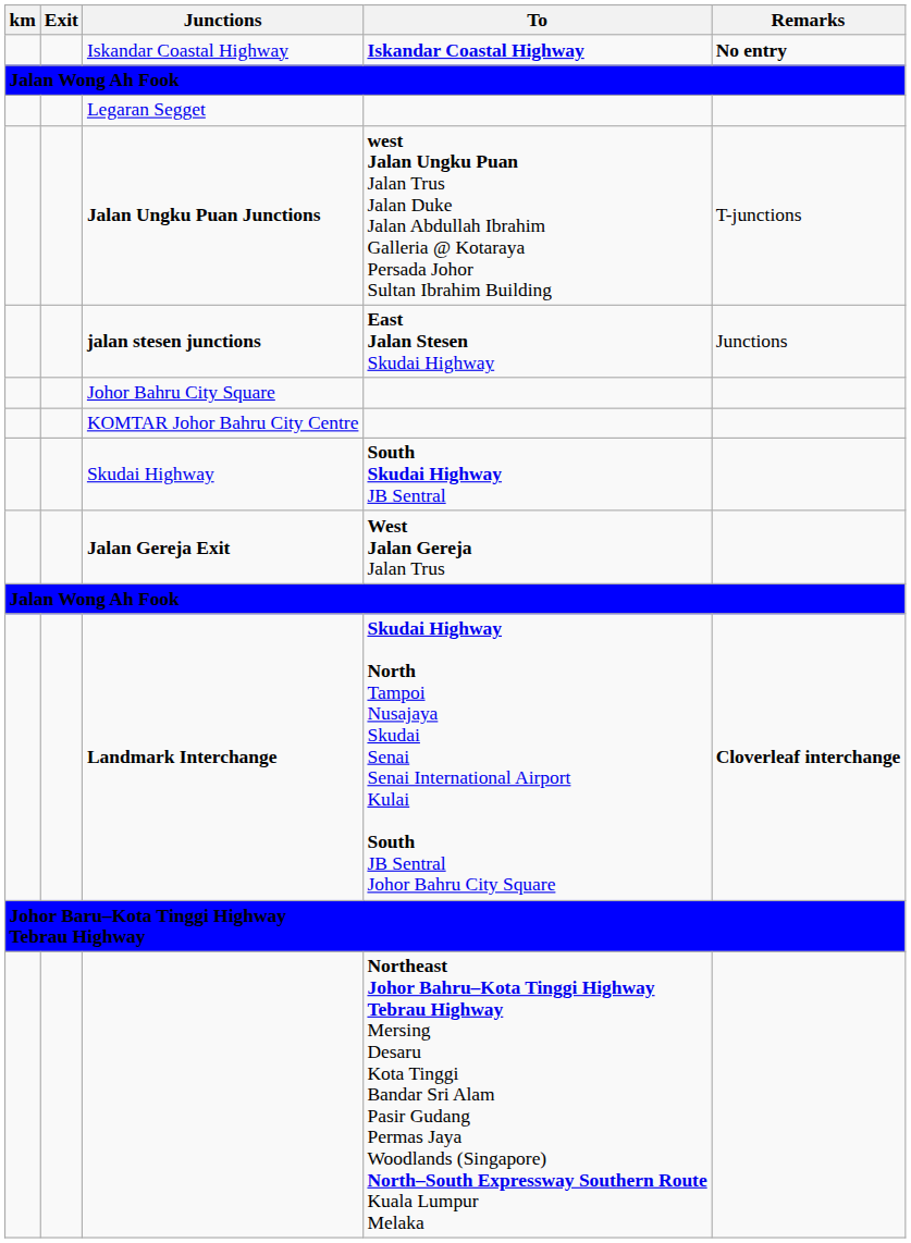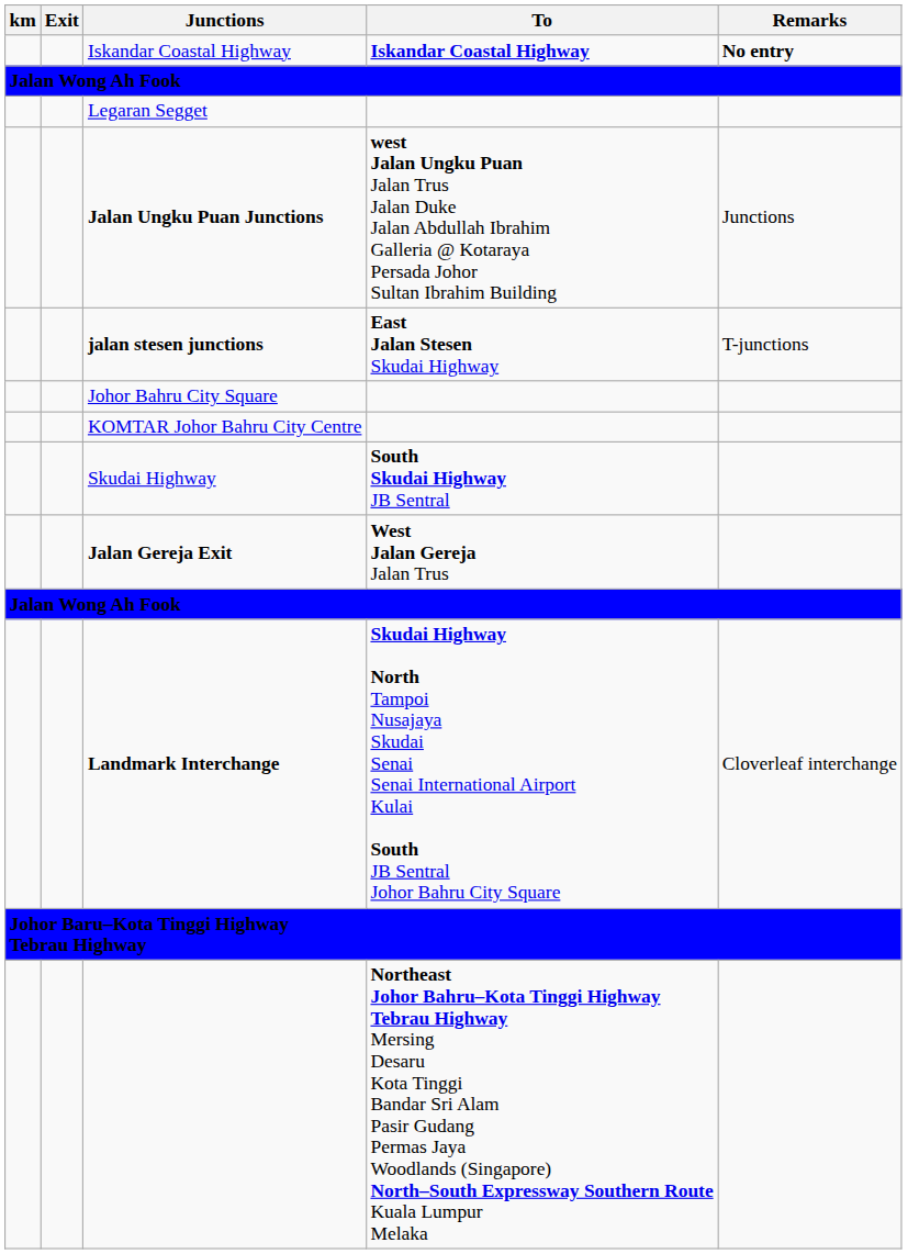Jalan Ungku Puan Junctions | Remarks: T-junctions -> Junctions
jalan stesen junctions | Remarks: Junctions -> T-junctions
Landmark Interchange | Remarks: bold -> normal
